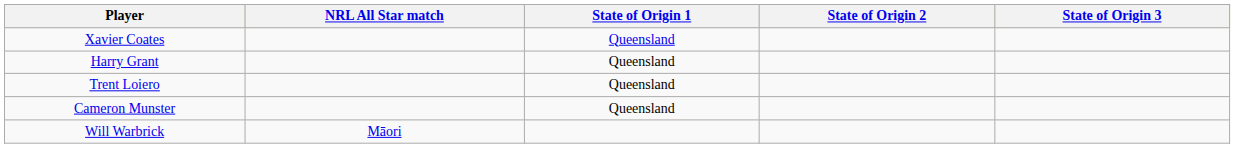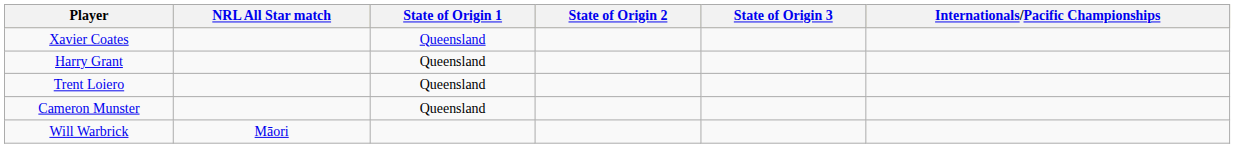+ column: Internationals/Pacific Championships
